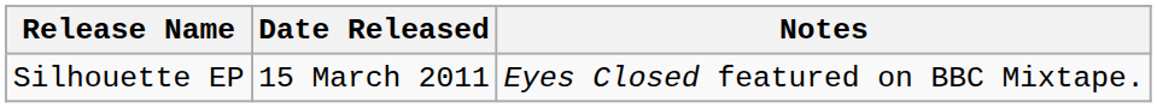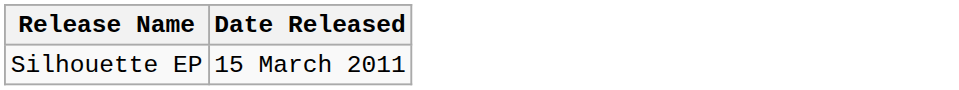- column: Notes | Eyes Closed featured on BBC Mixtape.
